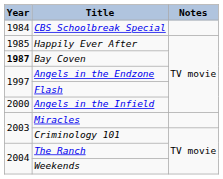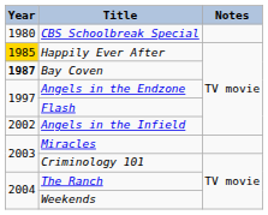CBS Schoolbreak Special | Year: 1984 -> 1980
Happily Ever After | Year: no background -> gold background
Angels in the Infield | Year: 2000 -> 2002
